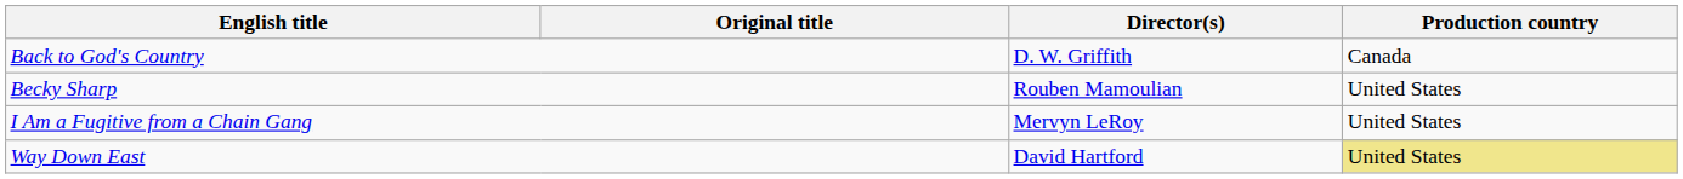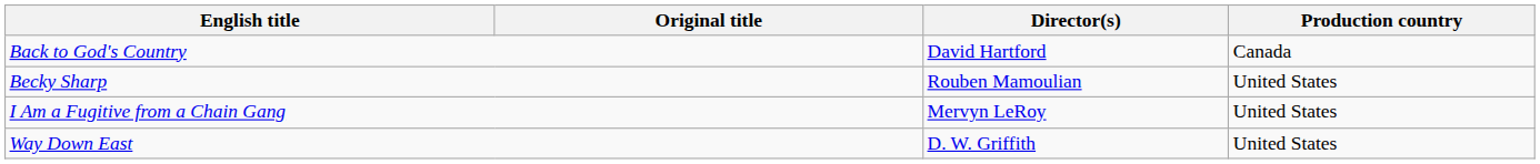Back to God's Country | Director(s): D. W. Griffith -> David Hartford
Way Down East | Director(s): David Hartford -> D. W. Griffith
Way Down East | Production country: khaki background -> no background
